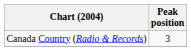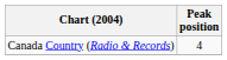Canada Country (Radio & Records) | Peak position: 3 -> 4
